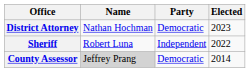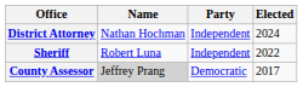District Attorney | Party: Democratic -> Independent
District Attorney | Elected: 2023 -> 2024
County Assessor | Elected: 2014 -> 2017
